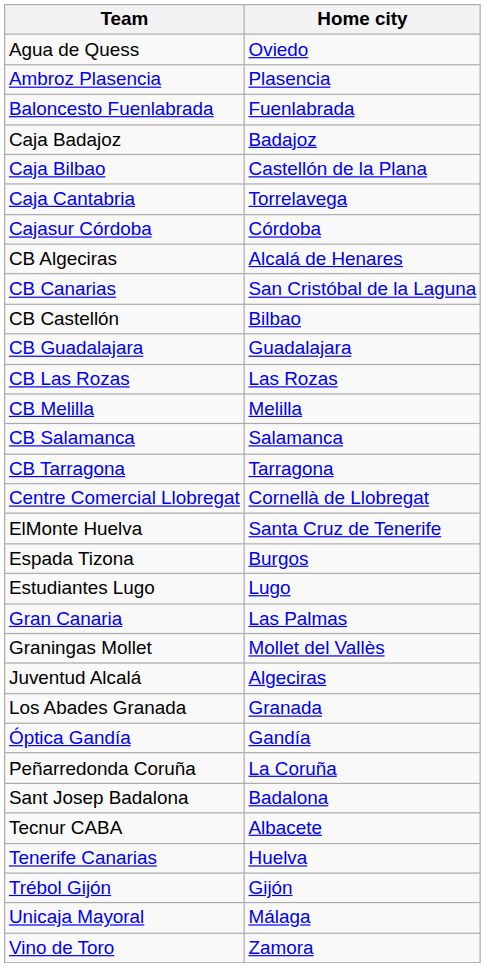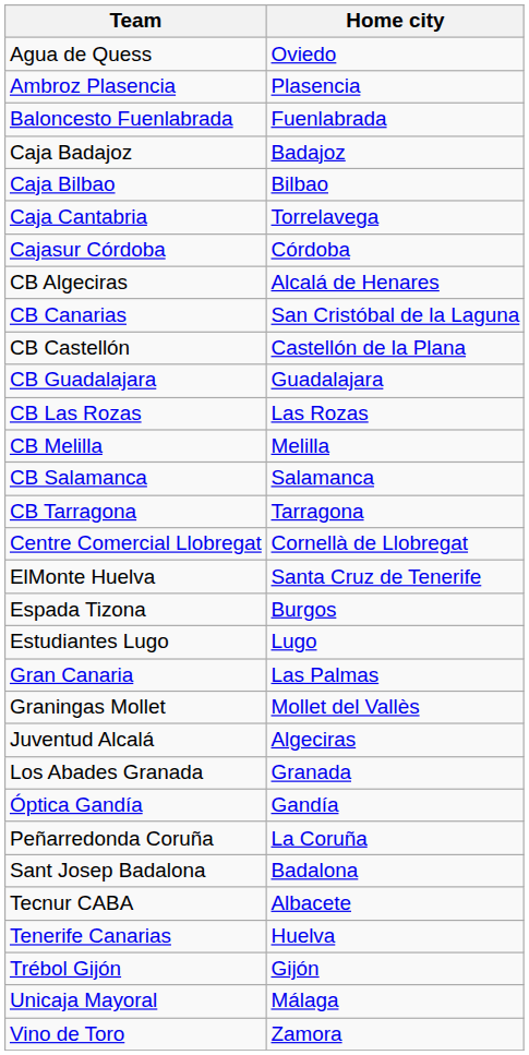Caja Bilbao | Home city: Castellón de la Plana -> Bilbao
CB Castellón | Home city: Bilbao -> Castellón de la Plana
